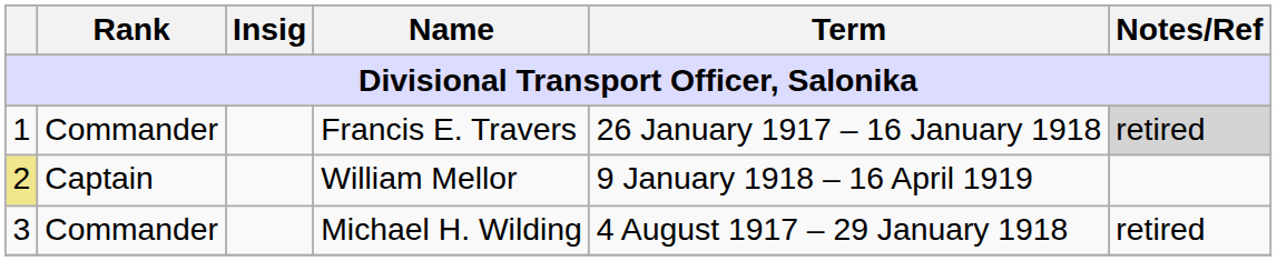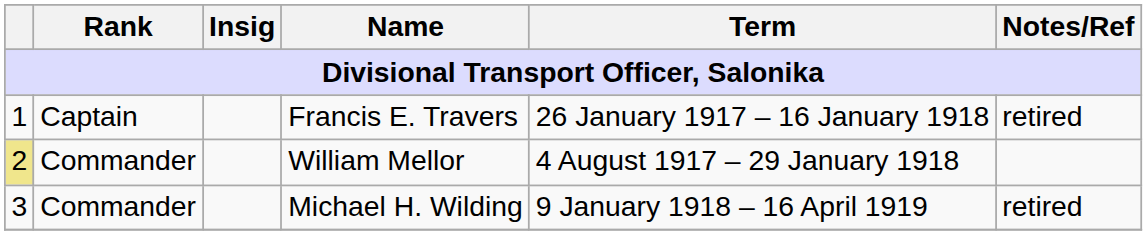Francis E. Travers | Rank: Commander -> Captain
Francis E. Travers | Notes/Ref: lightgrey background -> no background
William Mellor | Rank: Captain -> Commander
William Mellor | Term: 9 January 1918 – 16 April 1919 -> 4 August 1917 – 29 January 1918
Michael H. Wilding | Term: 4 August 1917 – 29 January 1918 -> 9 January 1918 – 16 April 1919
